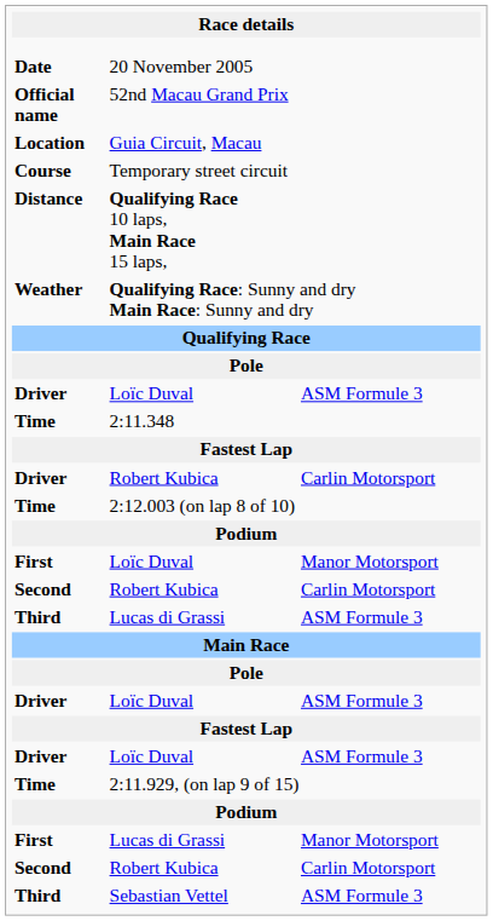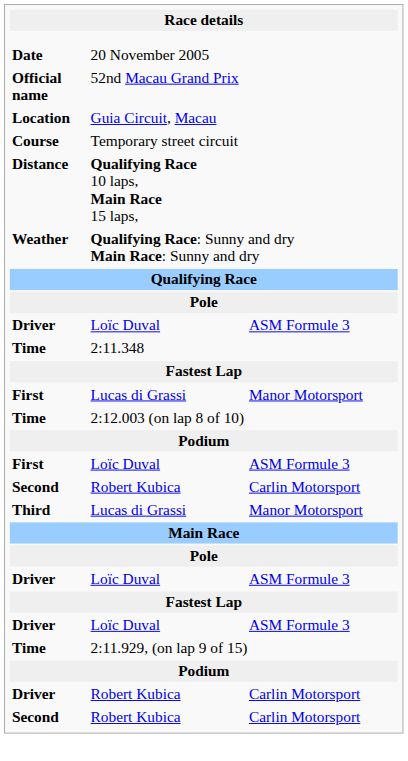rows swapped: Driver / Robert Kubica <-> First / Lucas di Grassi
First / Loïc Duval | column 3: Manor Motorsport -> ASM Formule 3
Third / Lucas di Grassi | column 3: ASM Formule 3 -> Manor Motorsport
- row: Third | Sebastian Vettel | ASM Formule 3
